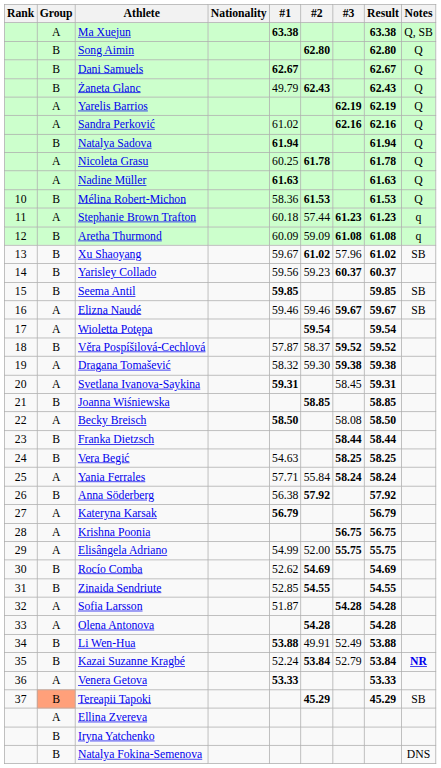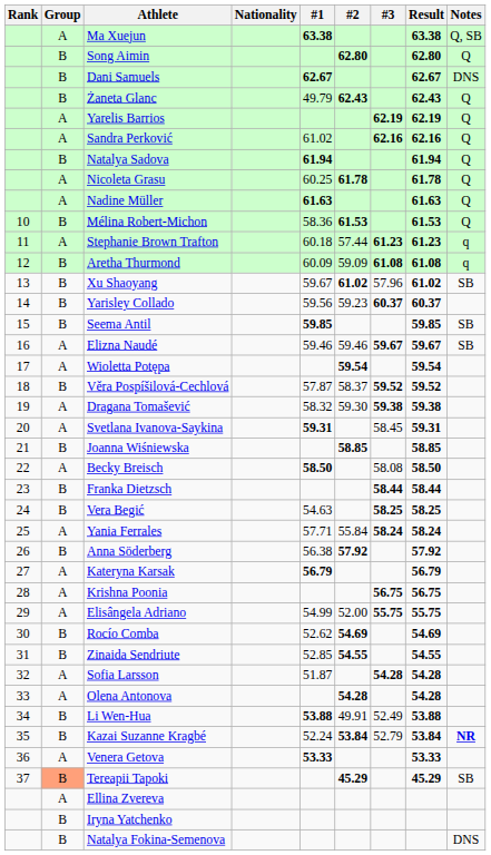Dani Samuels | Notes: Q -> DNS
